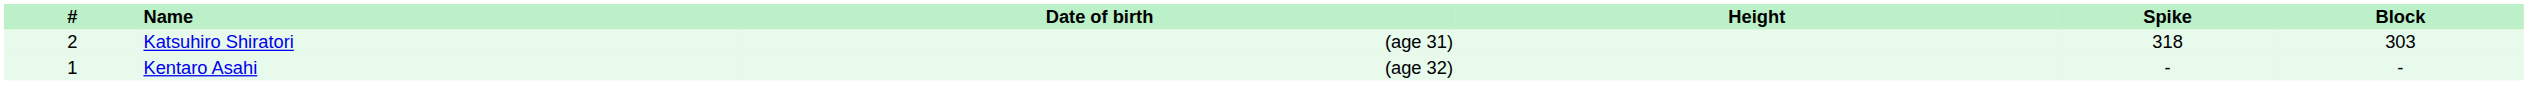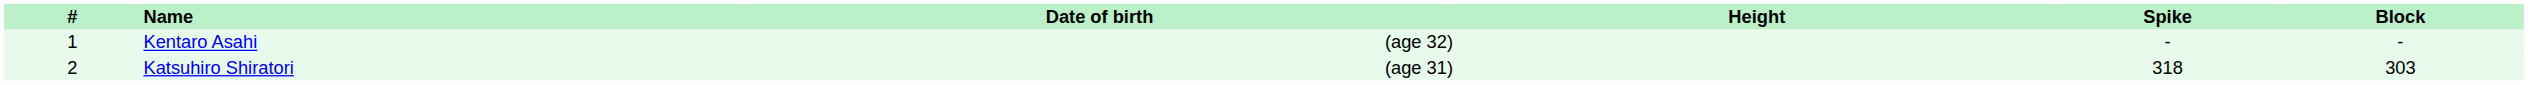rows swapped: Kentaro Asahi <-> Katsuhiro Shiratori
